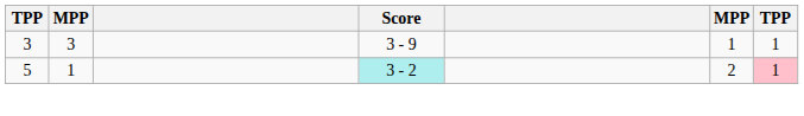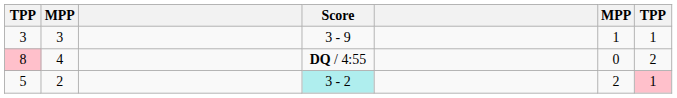+ row: 8 | 4 | DQ / 4:55 | 0 | 2
5 | column 2: 1 -> 2
